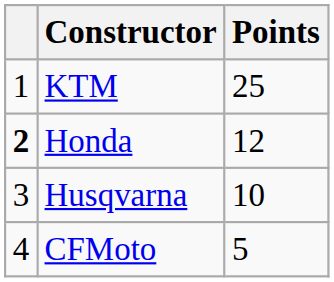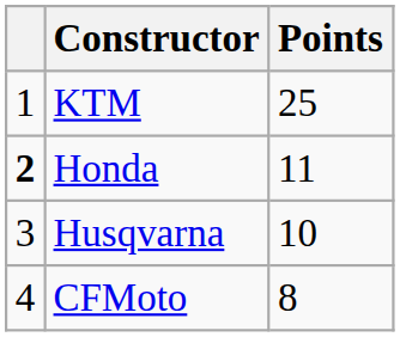Honda | Points: 12 -> 11
CFMoto | Points: 5 -> 8
